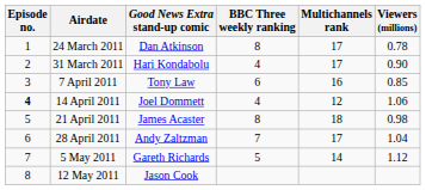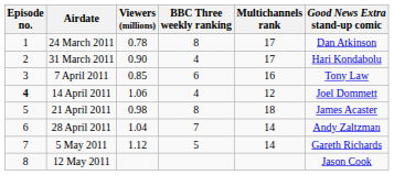columns swapped: Viewers (millions) <-> Good News Extra stand-up comic
28 April 2011 | Multichannels rank: 17 -> 14
